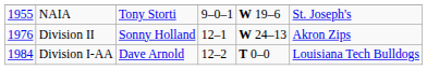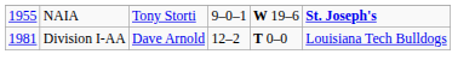NAIA | column 6: normal -> bold
- row: 1976 | Division II | Sonny Holland | 12–1 | W 24–13 | Akron Zips
Division I-AA | column 1: 1984 -> 1981
